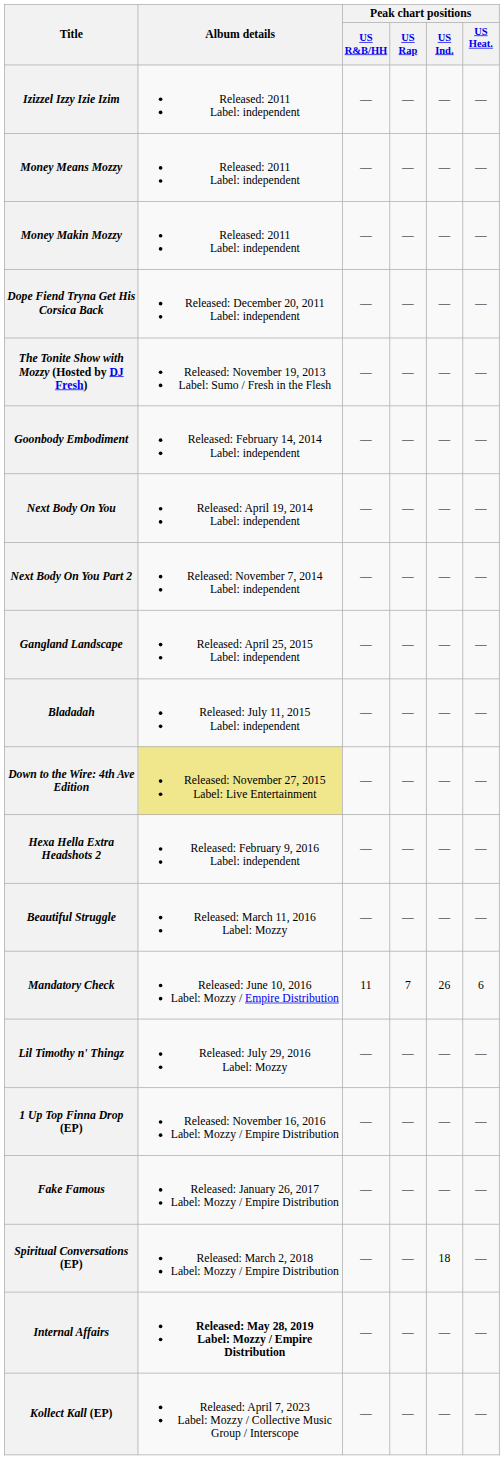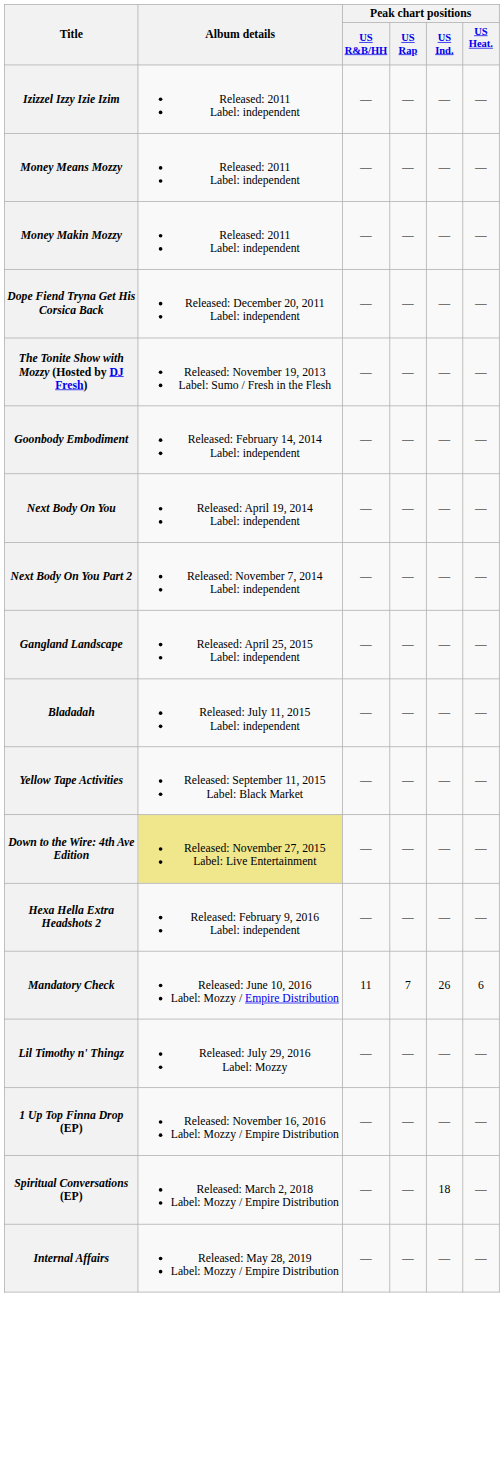+ row: Yellow Tape Activities | Released: September 11, 2015 Label: Black Market | — | — | — | —
- row: Beautiful Struggle | Released: March 11, 2016 Label: Mozzy | — | — | — | —
- row: Fake Famous | Released: January 26, 2017 Label: Mozzy / Empire Distribution | — | — | — | —
Internal Affairs | Album details: bold -> normal
- row: Kollect Kall (EP) | Released: April 7, 2023 Label: Mozzy / Collective Music Group / Interscope | — | — | — | —
